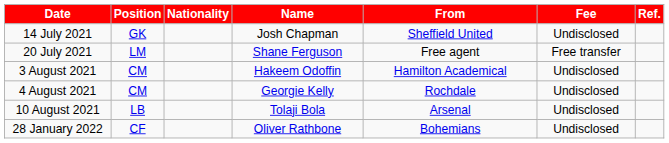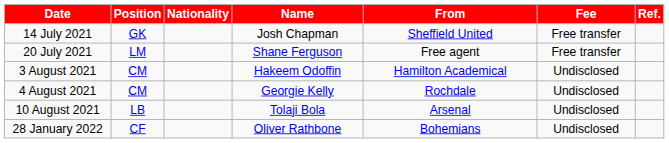14 July 2021 | Fee: Undisclosed -> Free transfer
